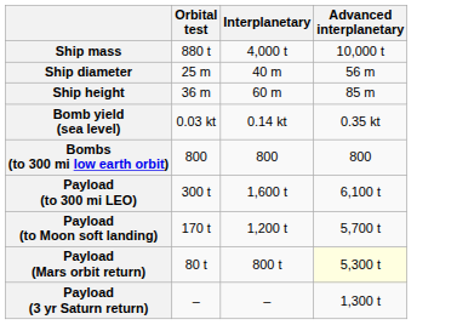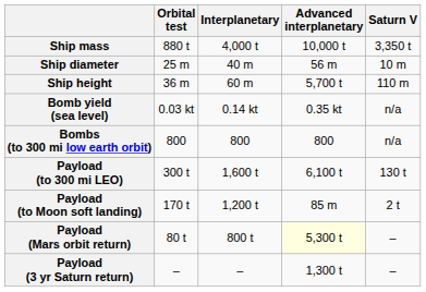+ column: Saturn V | 3,350 t | 10 m | 110 m | n/a | n/a | 130 t | 2 t | – | –
Ship height | Advanced interplanetary: 85 m -> 5,700 t
Payload (to Moon soft landing) | Advanced interplanetary: 5,700 t -> 85 m
